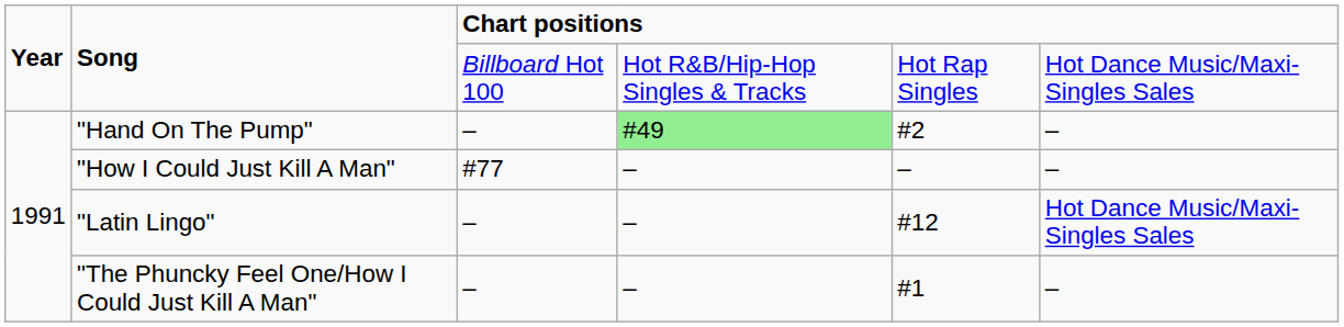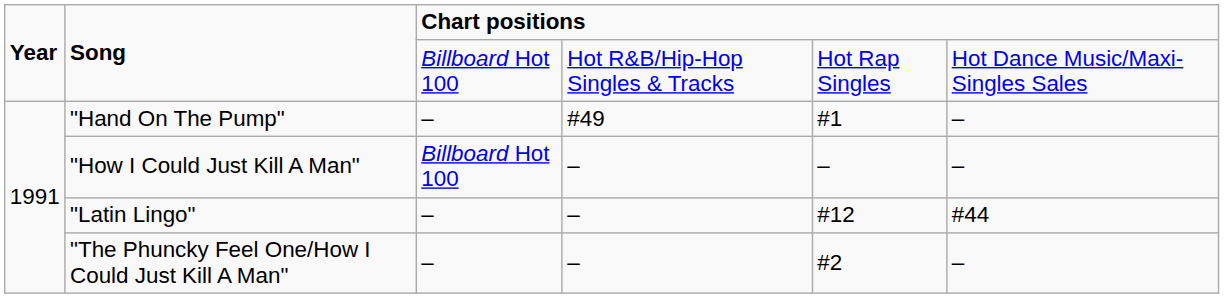"Hand On The Pump" | column 4: lightgreen background -> no background
"Hand On The Pump" | column 5: #2 -> #1
"How I Could Just Kill A Man" | column 3: #77 -> Billboard Hot 100
"Latin Lingo" | column 6: Hot Dance Music/Maxi-Singles Sales -> #44
"The Phuncky Feel One/How I Could Just Kill A Man" | column 5: #1 -> #2
